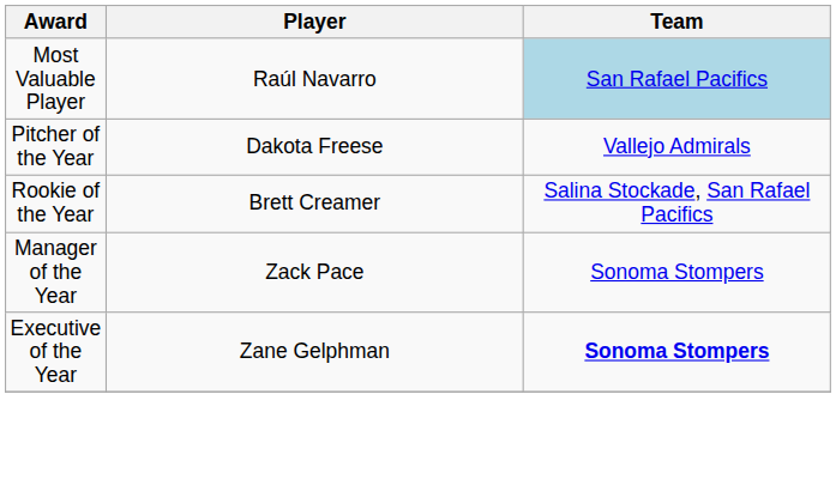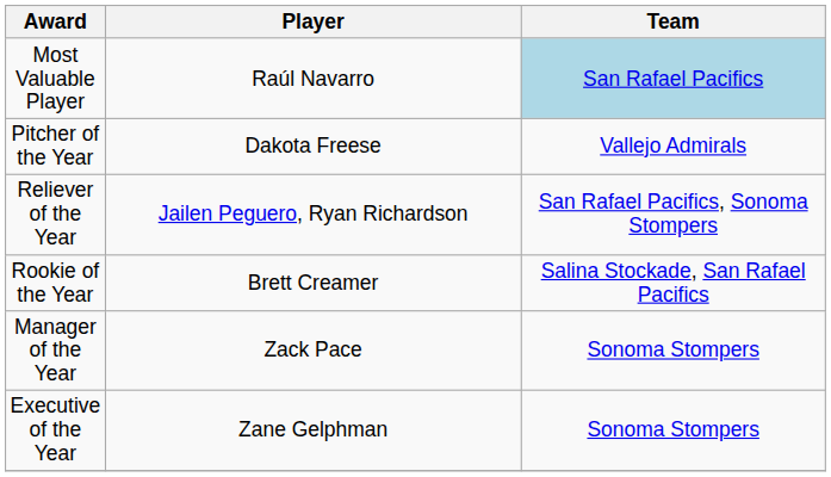+ row: Reliever of the Year | Jailen Peguero, Ryan Richardson | San Rafael Pacifics, Sonoma Stompers
Executive of the Year | Team: bold -> normal
